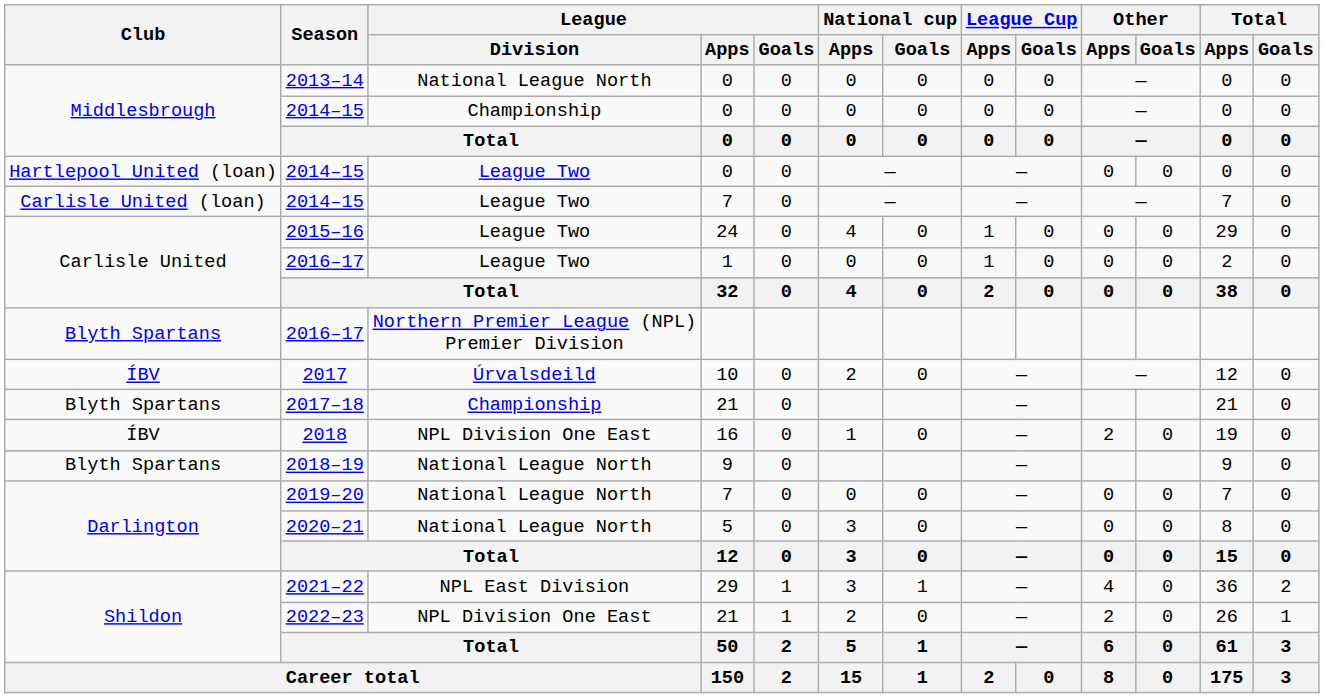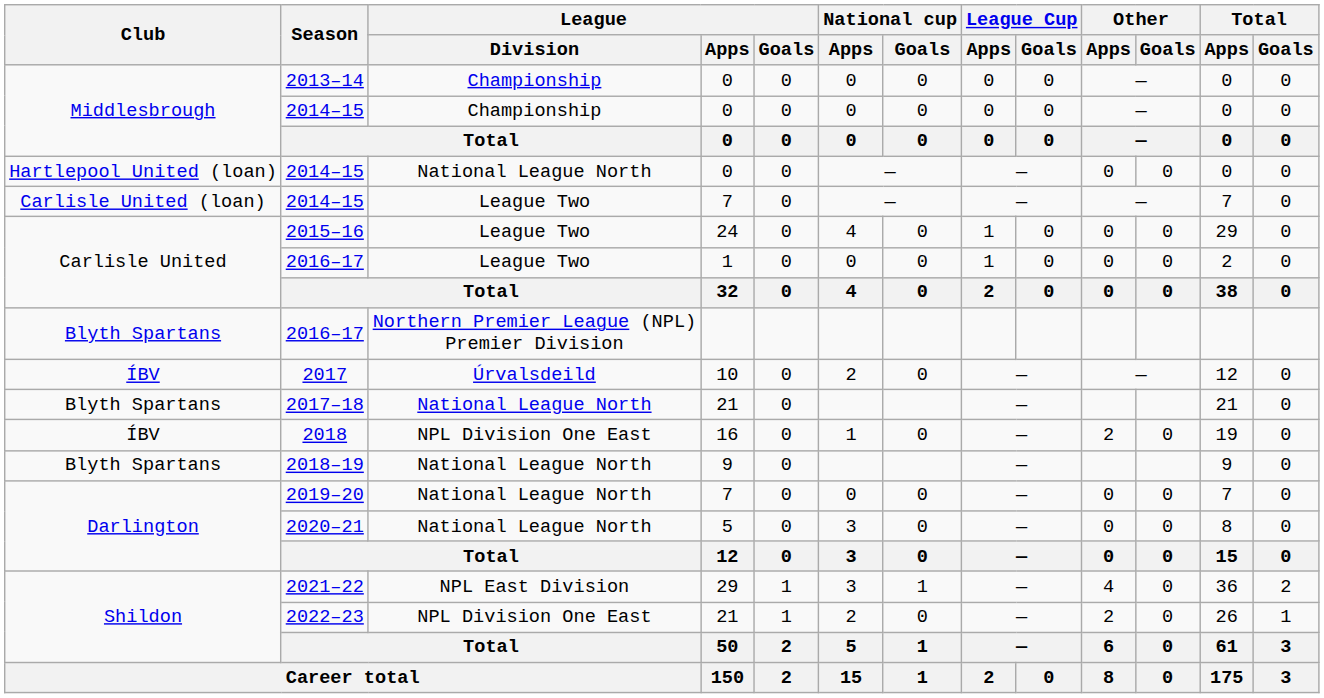2013–14 | League / Division: National League North -> Championship
Hartlepool United (loan) / 2014–15 | League / Division: League Two -> National League North
2017–18 | League / Division: Championship -> National League North
